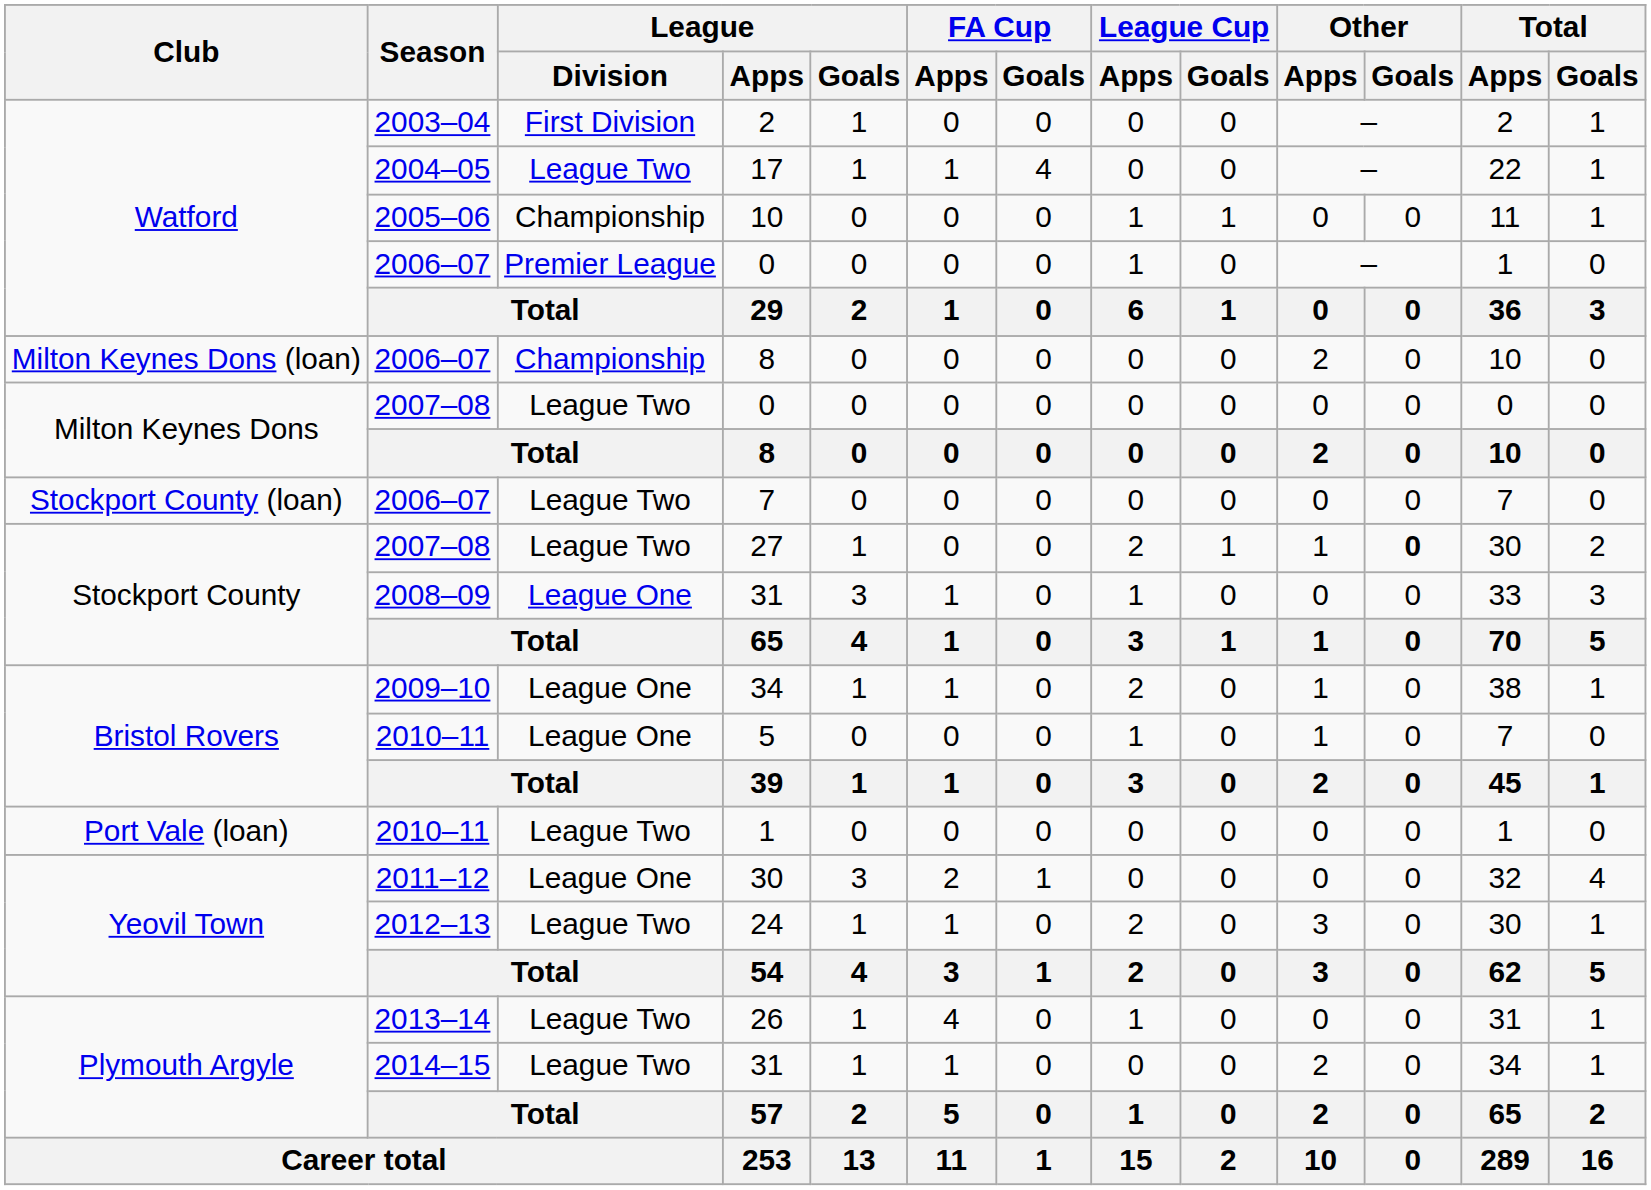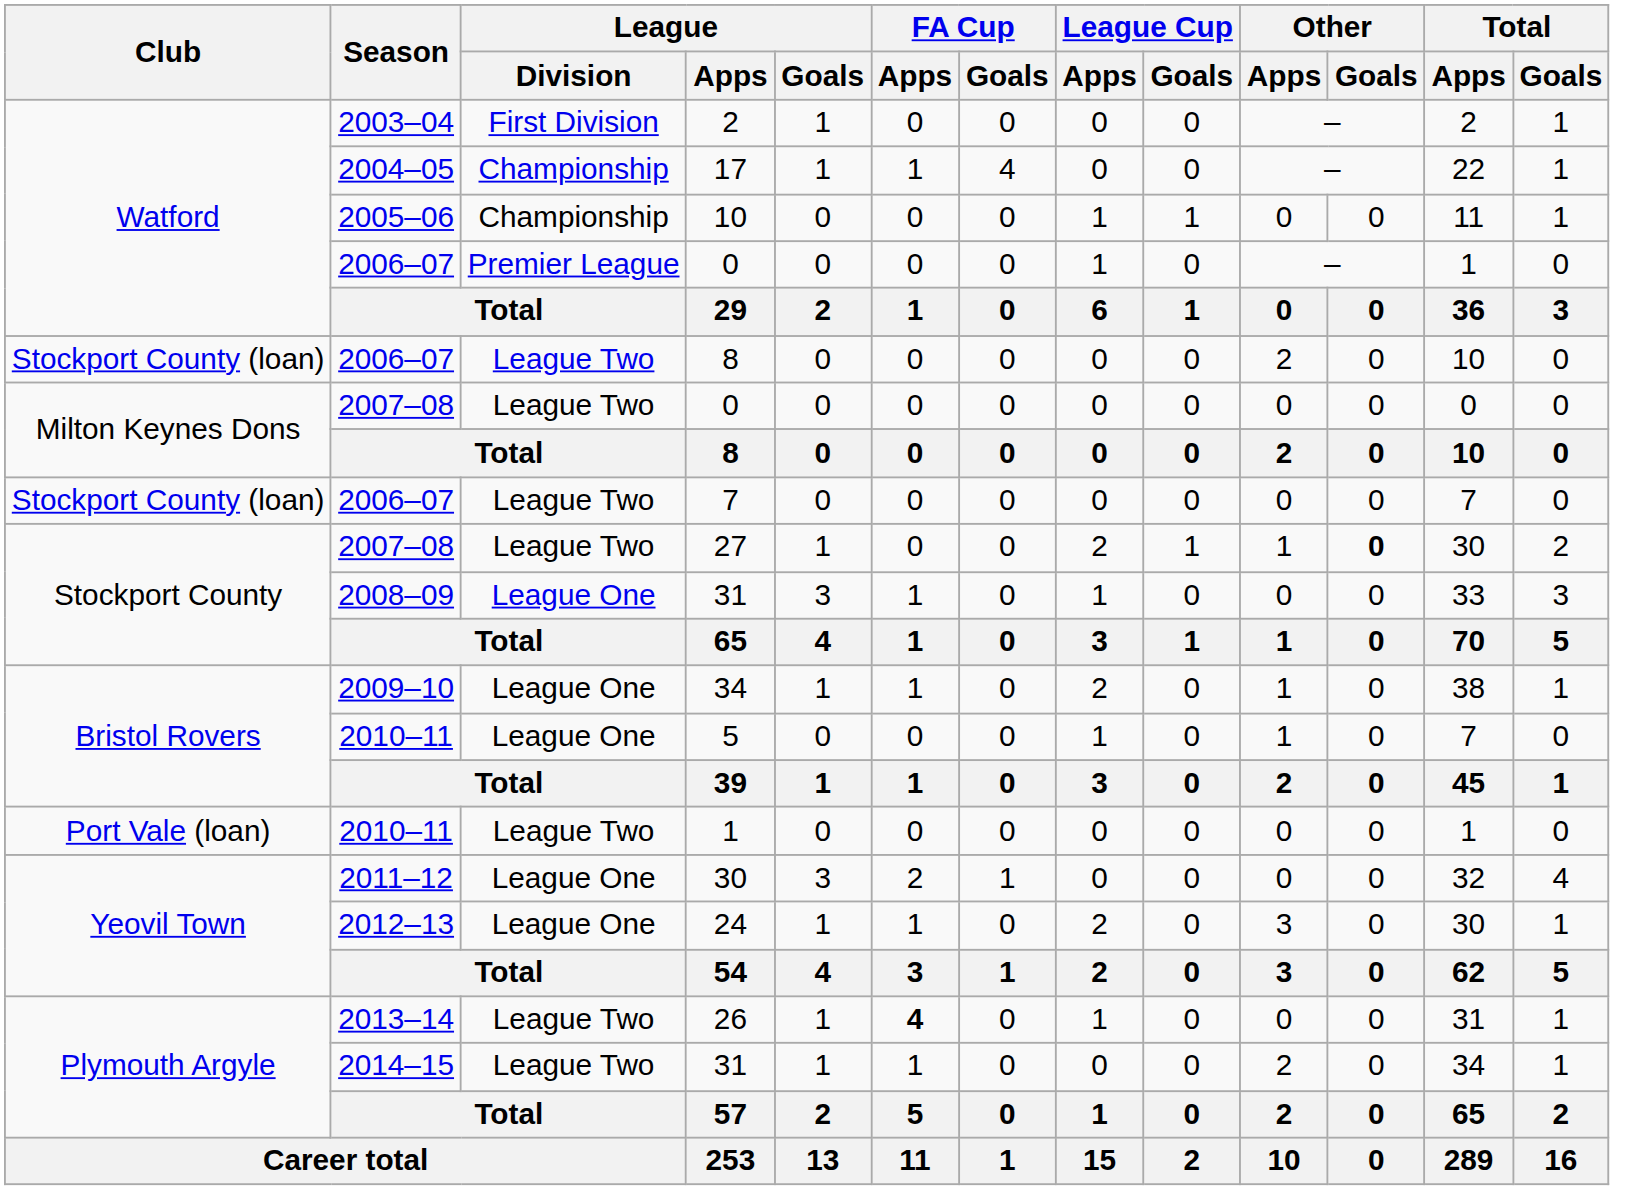17 | League / Division: League Two -> Championship
2006–07 / 8 | Club: Milton Keynes Dons (loan) -> Stockport County (loan)
2006–07 / 8 | League / Division: Championship -> League Two
24 | League / Division: League Two -> League One
26 | FA Cup / Apps: normal -> bold
